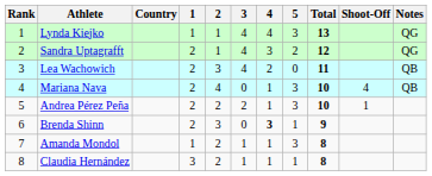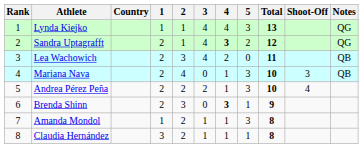Sandra Uptagrafft | 4: normal -> bold
Mariana Nava | Shoot-Off: 4 -> 3
Andrea Pérez Peña | Shoot-Off: 1 -> 4
